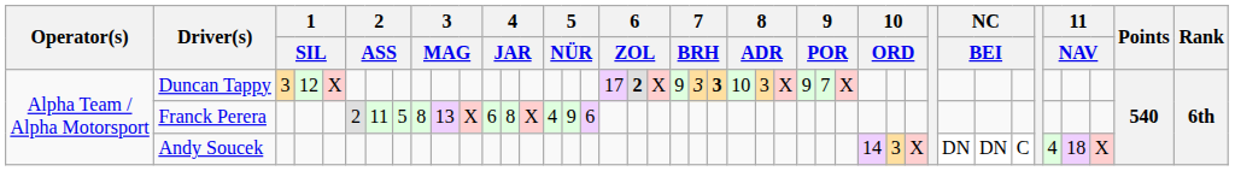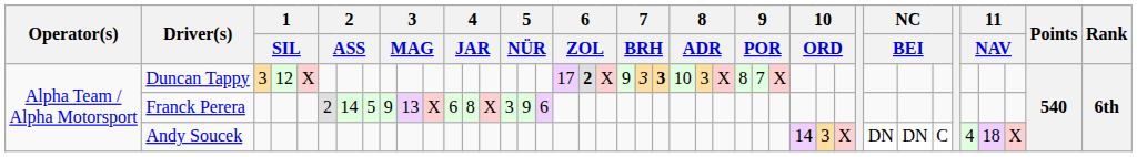Duncan Tappy | column 27: 9 -> 8
Franck Perera | column 7: 11 -> 14
Franck Perera | column 9: 8 -> 9
Franck Perera | column 15: 4 -> 3
